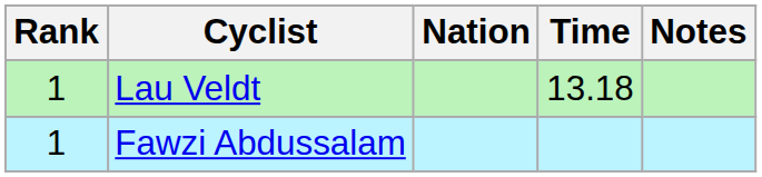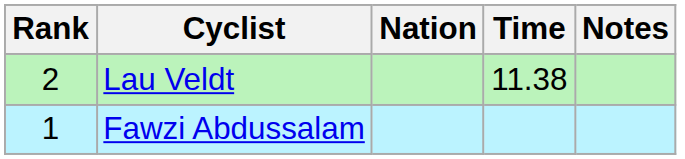Lau Veldt | Rank: 1 -> 2
Lau Veldt | Time: 13.18 -> 11.38
